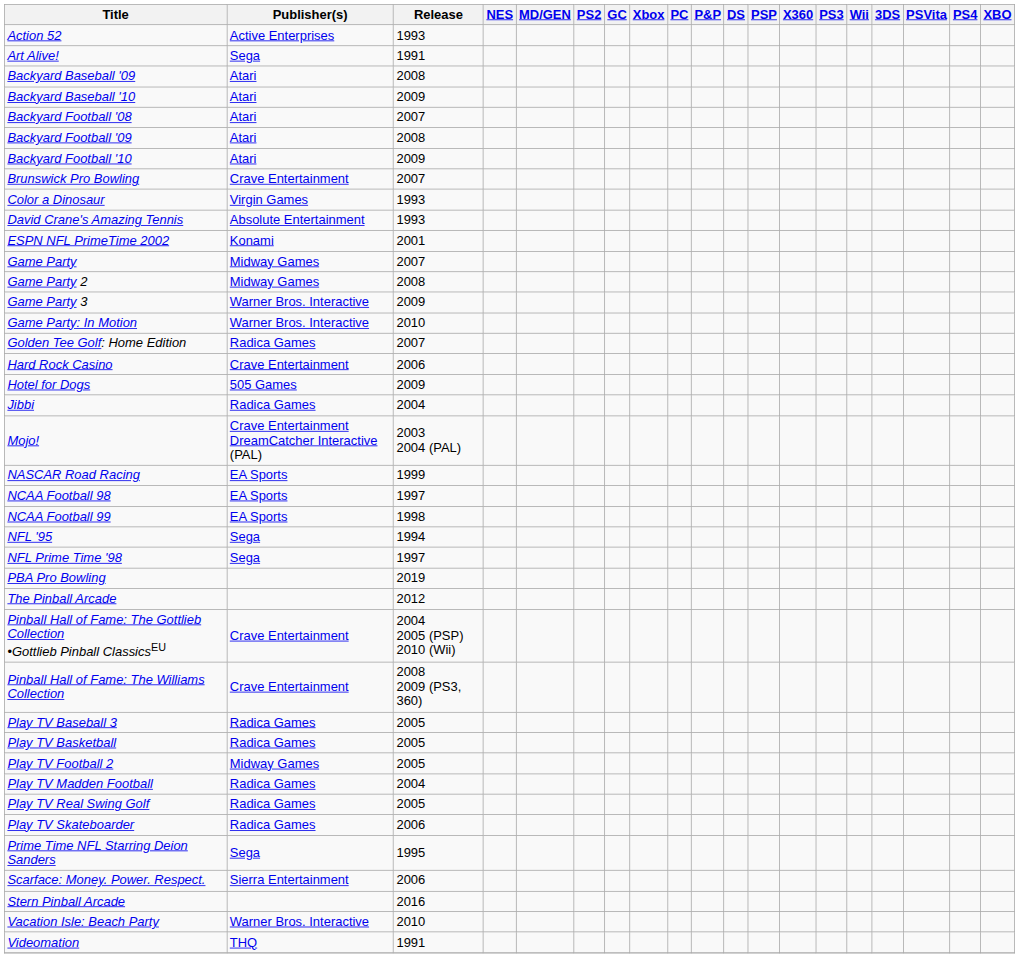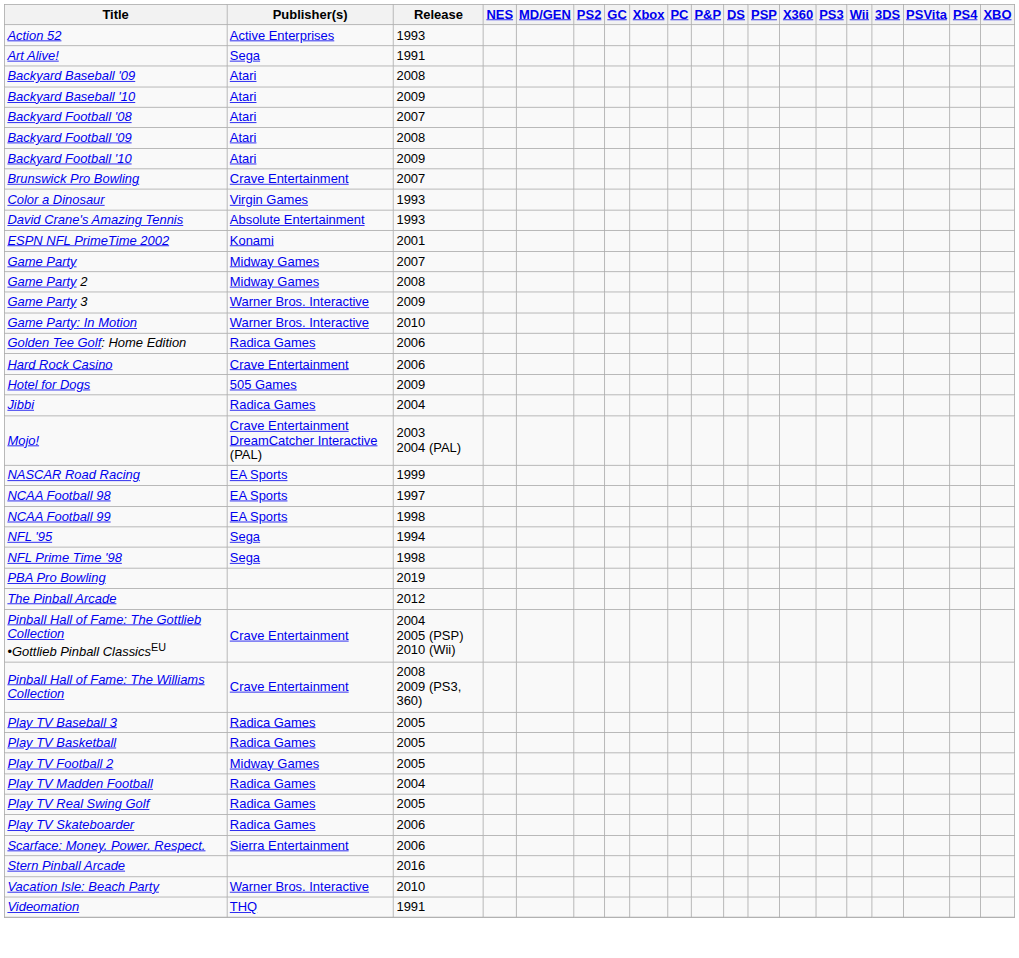Golden Tee Golf: Home Edition | Release: 2007 -> 2006
NFL Prime Time '98 | Release: 1997 -> 1998
- row: Prime Time NFL Starring Deion Sanders | Sega | 1995
